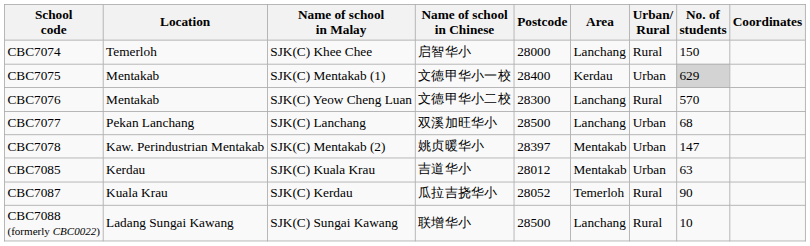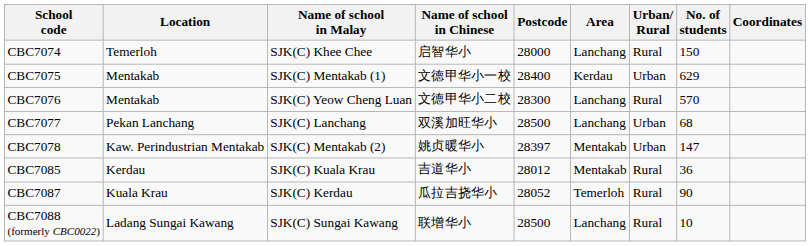CBC7075 | No. of students: lightgrey background -> no background
CBC7085 | Urban/ Rural: Urban -> Rural
CBC7085 | No. of students: 63 -> 36
